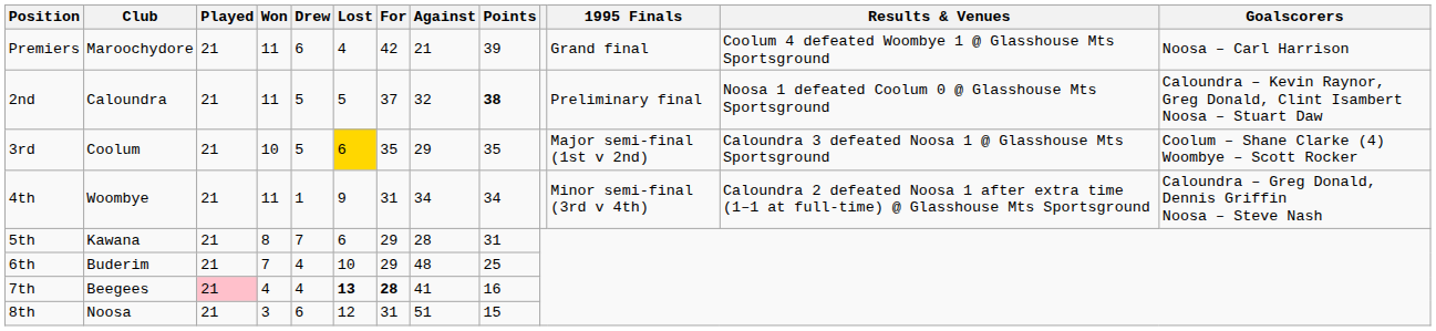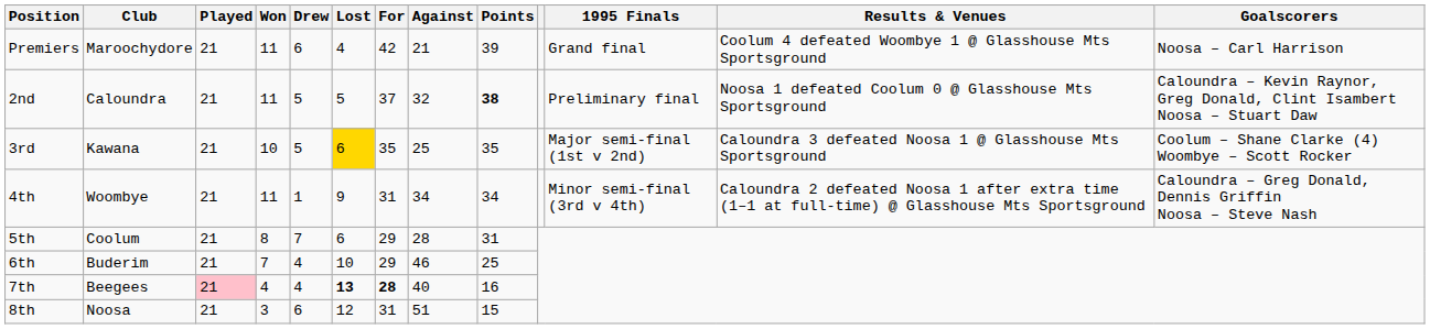3rd | Club: Coolum -> Kawana
3rd | Against: 29 -> 25
5th | Club: Kawana -> Coolum
6th | Against: 48 -> 46
7th | Against: 41 -> 40
